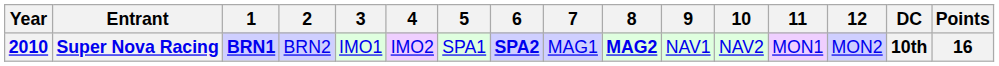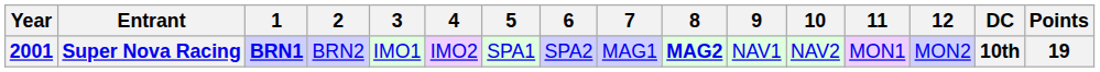Super Nova Racing | Year: 2010 -> 2001
Super Nova Racing | 6: bold -> normal
Super Nova Racing | Points: 16 -> 19
